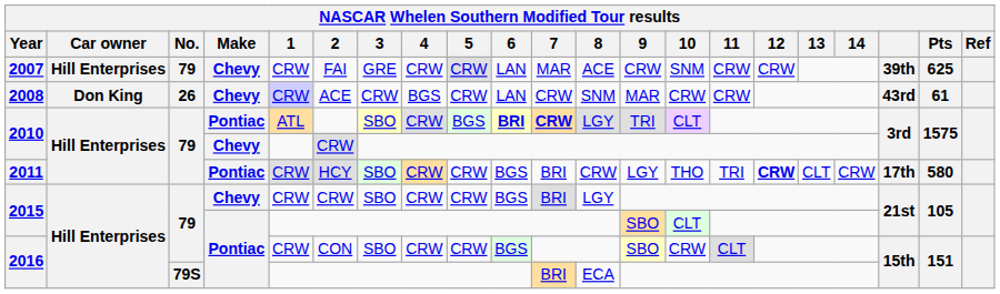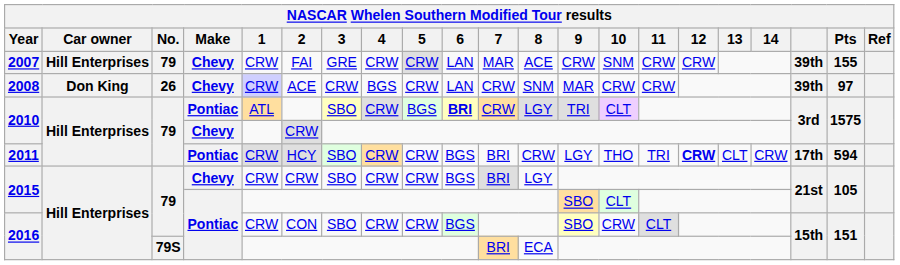2007 | Pts: 625 -> 155
2008 | column 19: 43rd -> 39th
2008 | Pts: 61 -> 97
2010 / Pontiac | 7: bold -> normal
2011 | Pts: 580 -> 594
